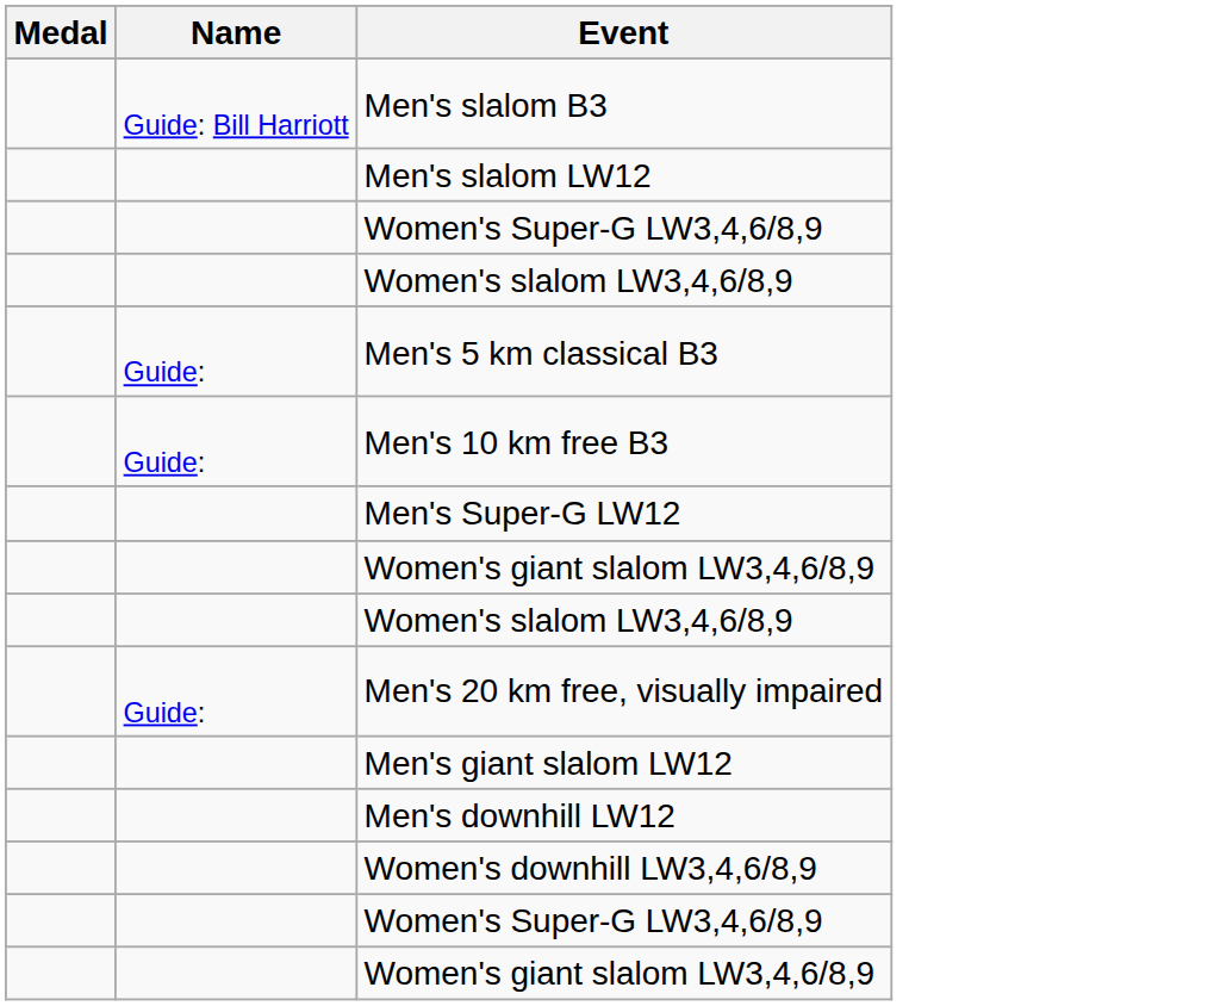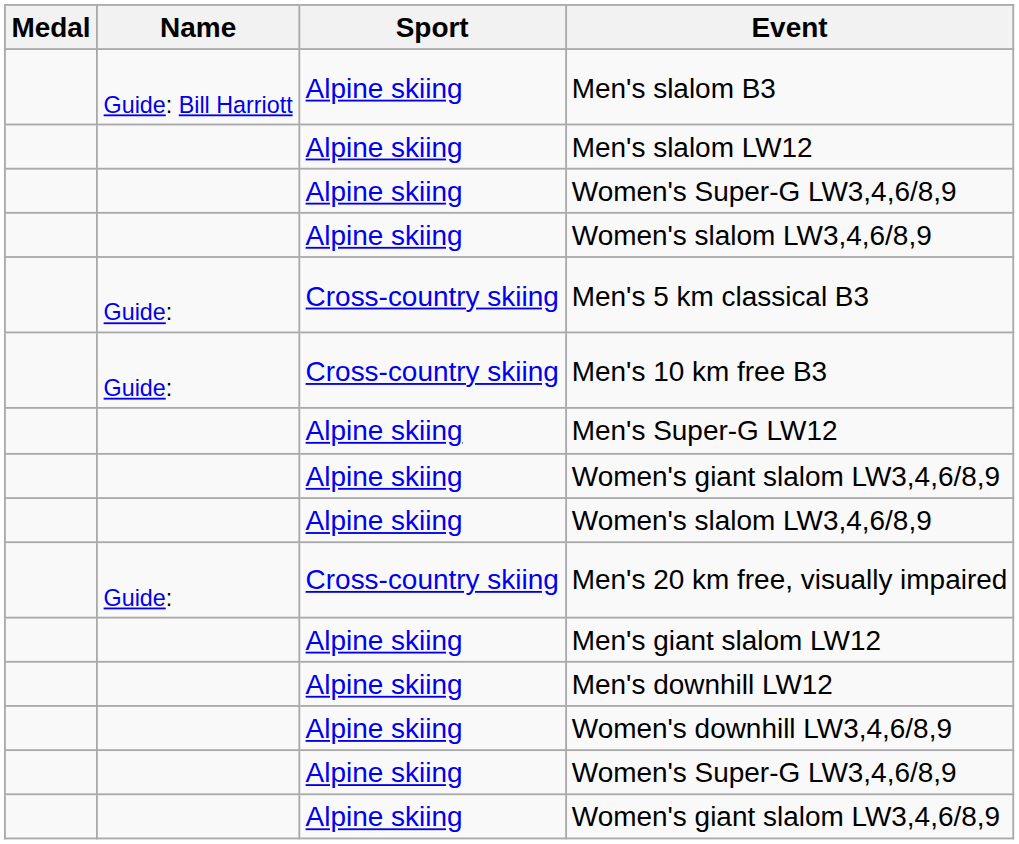+ column: Sport | Alpine skiing | Alpine skiing | Alpine skiing | Alpine skiing | Cross-country skiing | Cross-country skiing | Alpine skiing | Alpine skiing | Alpine skiing | Cross-country skiing | Alpine skiing | Alpine skiing | Alpine skiing | Alpine skiing | Alpine skiing
